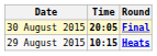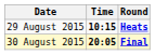rows swapped: 29 August 2015 <-> 30 August 2015
